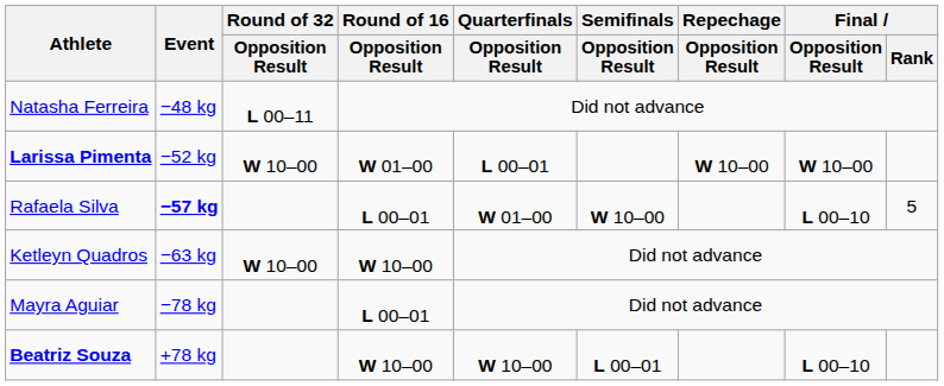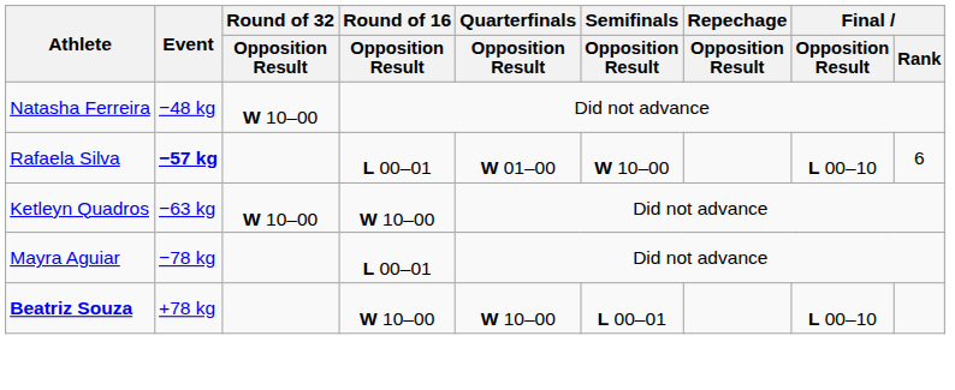Natasha Ferreira | Round of 32 / Opposition Result: L 00–11 -> W 10–00
- row: Larissa Pimenta | −52 kg | W 10–00 | W 01–00 | L 00–01 | W 10–00 | W 10–00
Rafaela Silva | Final / Rank: 5 -> 6
